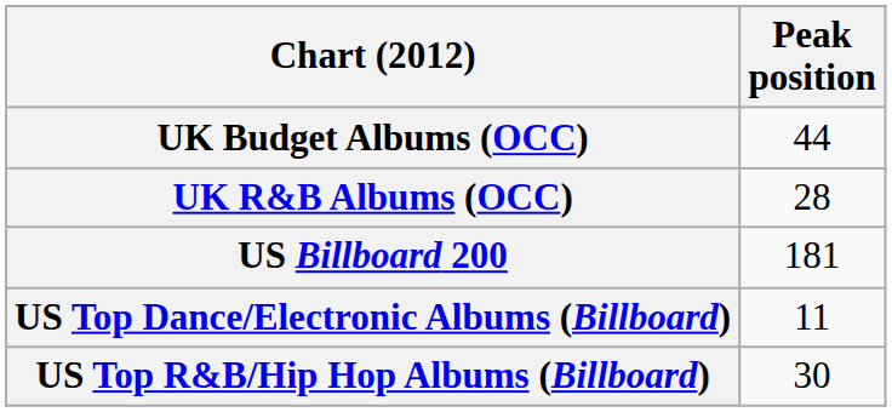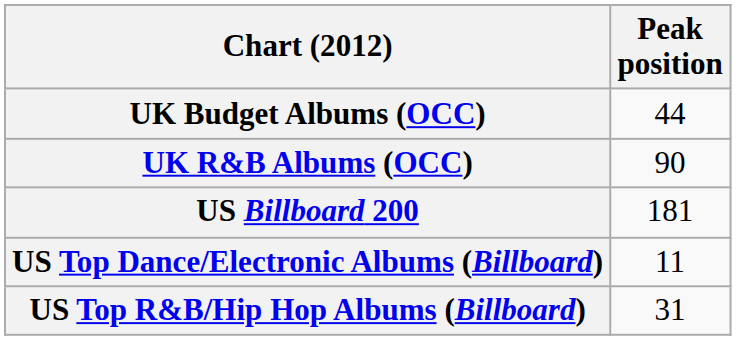UK R&B Albums (OCC) | Peak position: 28 -> 90
US Top R&B/Hip Hop Albums (Billboard) | Peak position: 30 -> 31
